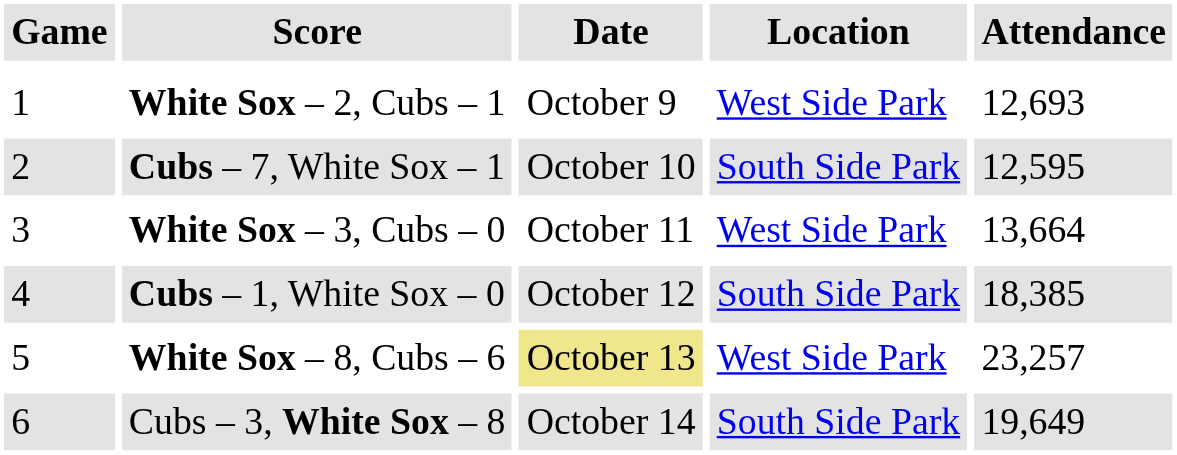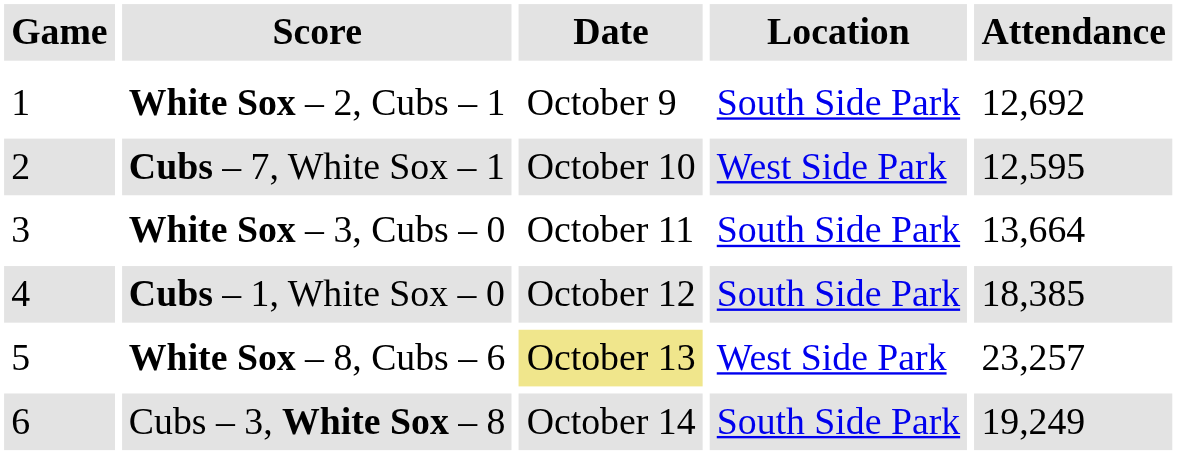White Sox – 2, Cubs – 1 | Location: West Side Park -> South Side Park
White Sox – 2, Cubs – 1 | Attendance: 12,693 -> 12,692
Cubs – 7, White Sox – 1 | Location: South Side Park -> West Side Park
White Sox – 3, Cubs – 0 | Location: West Side Park -> South Side Park
Cubs – 3, White Sox – 8 | Attendance: 19,649 -> 19,249
